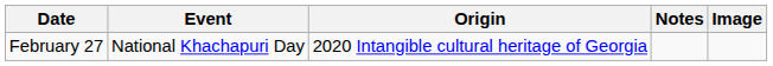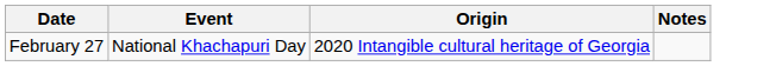- column: Image
